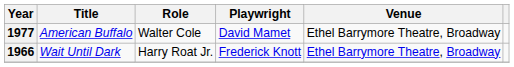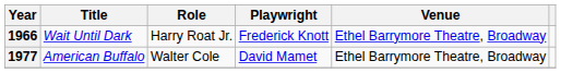rows swapped: 1966 <-> 1977
